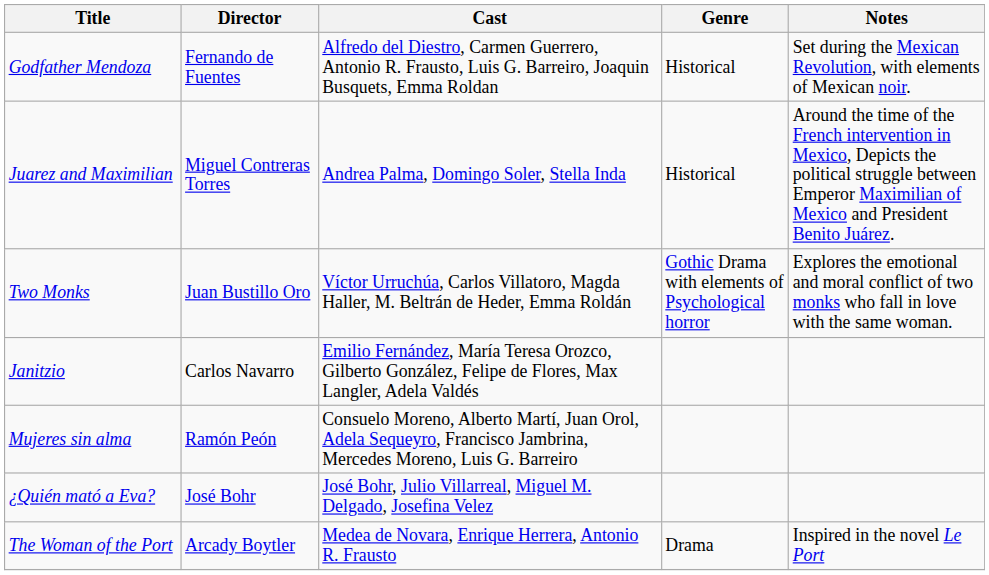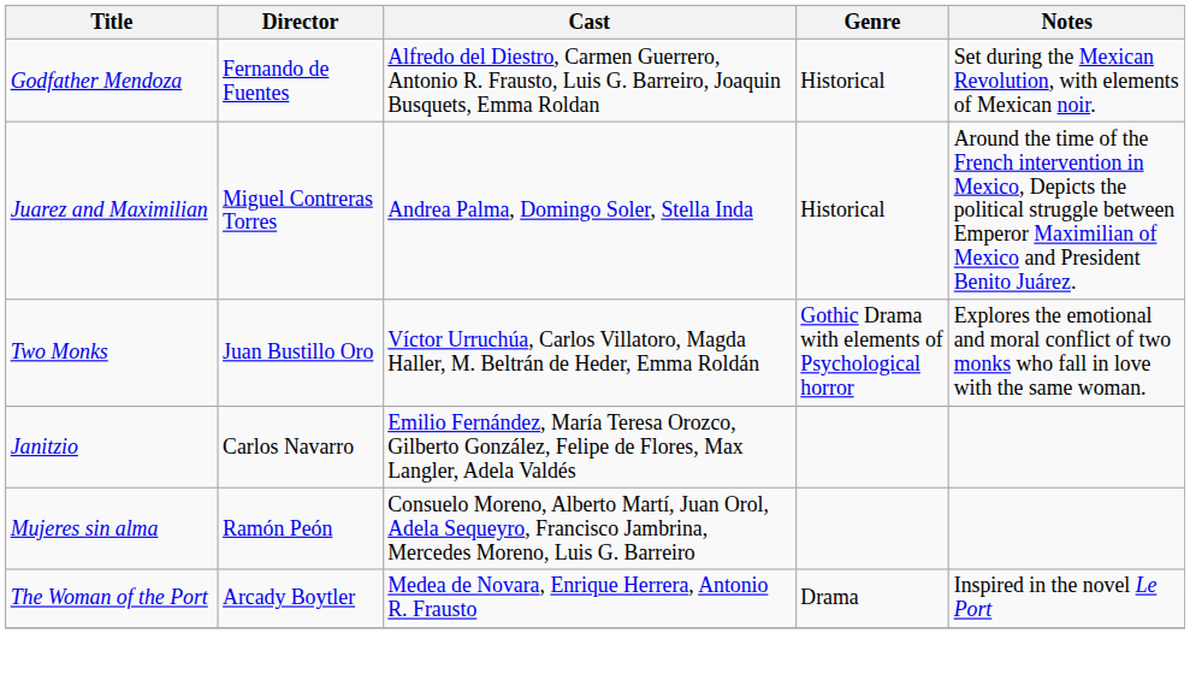- row: ¿Quién mató a Eva? | José Bohr | José Bohr, Julio Villarreal, Miguel M. Delgado, Josefina Velez
